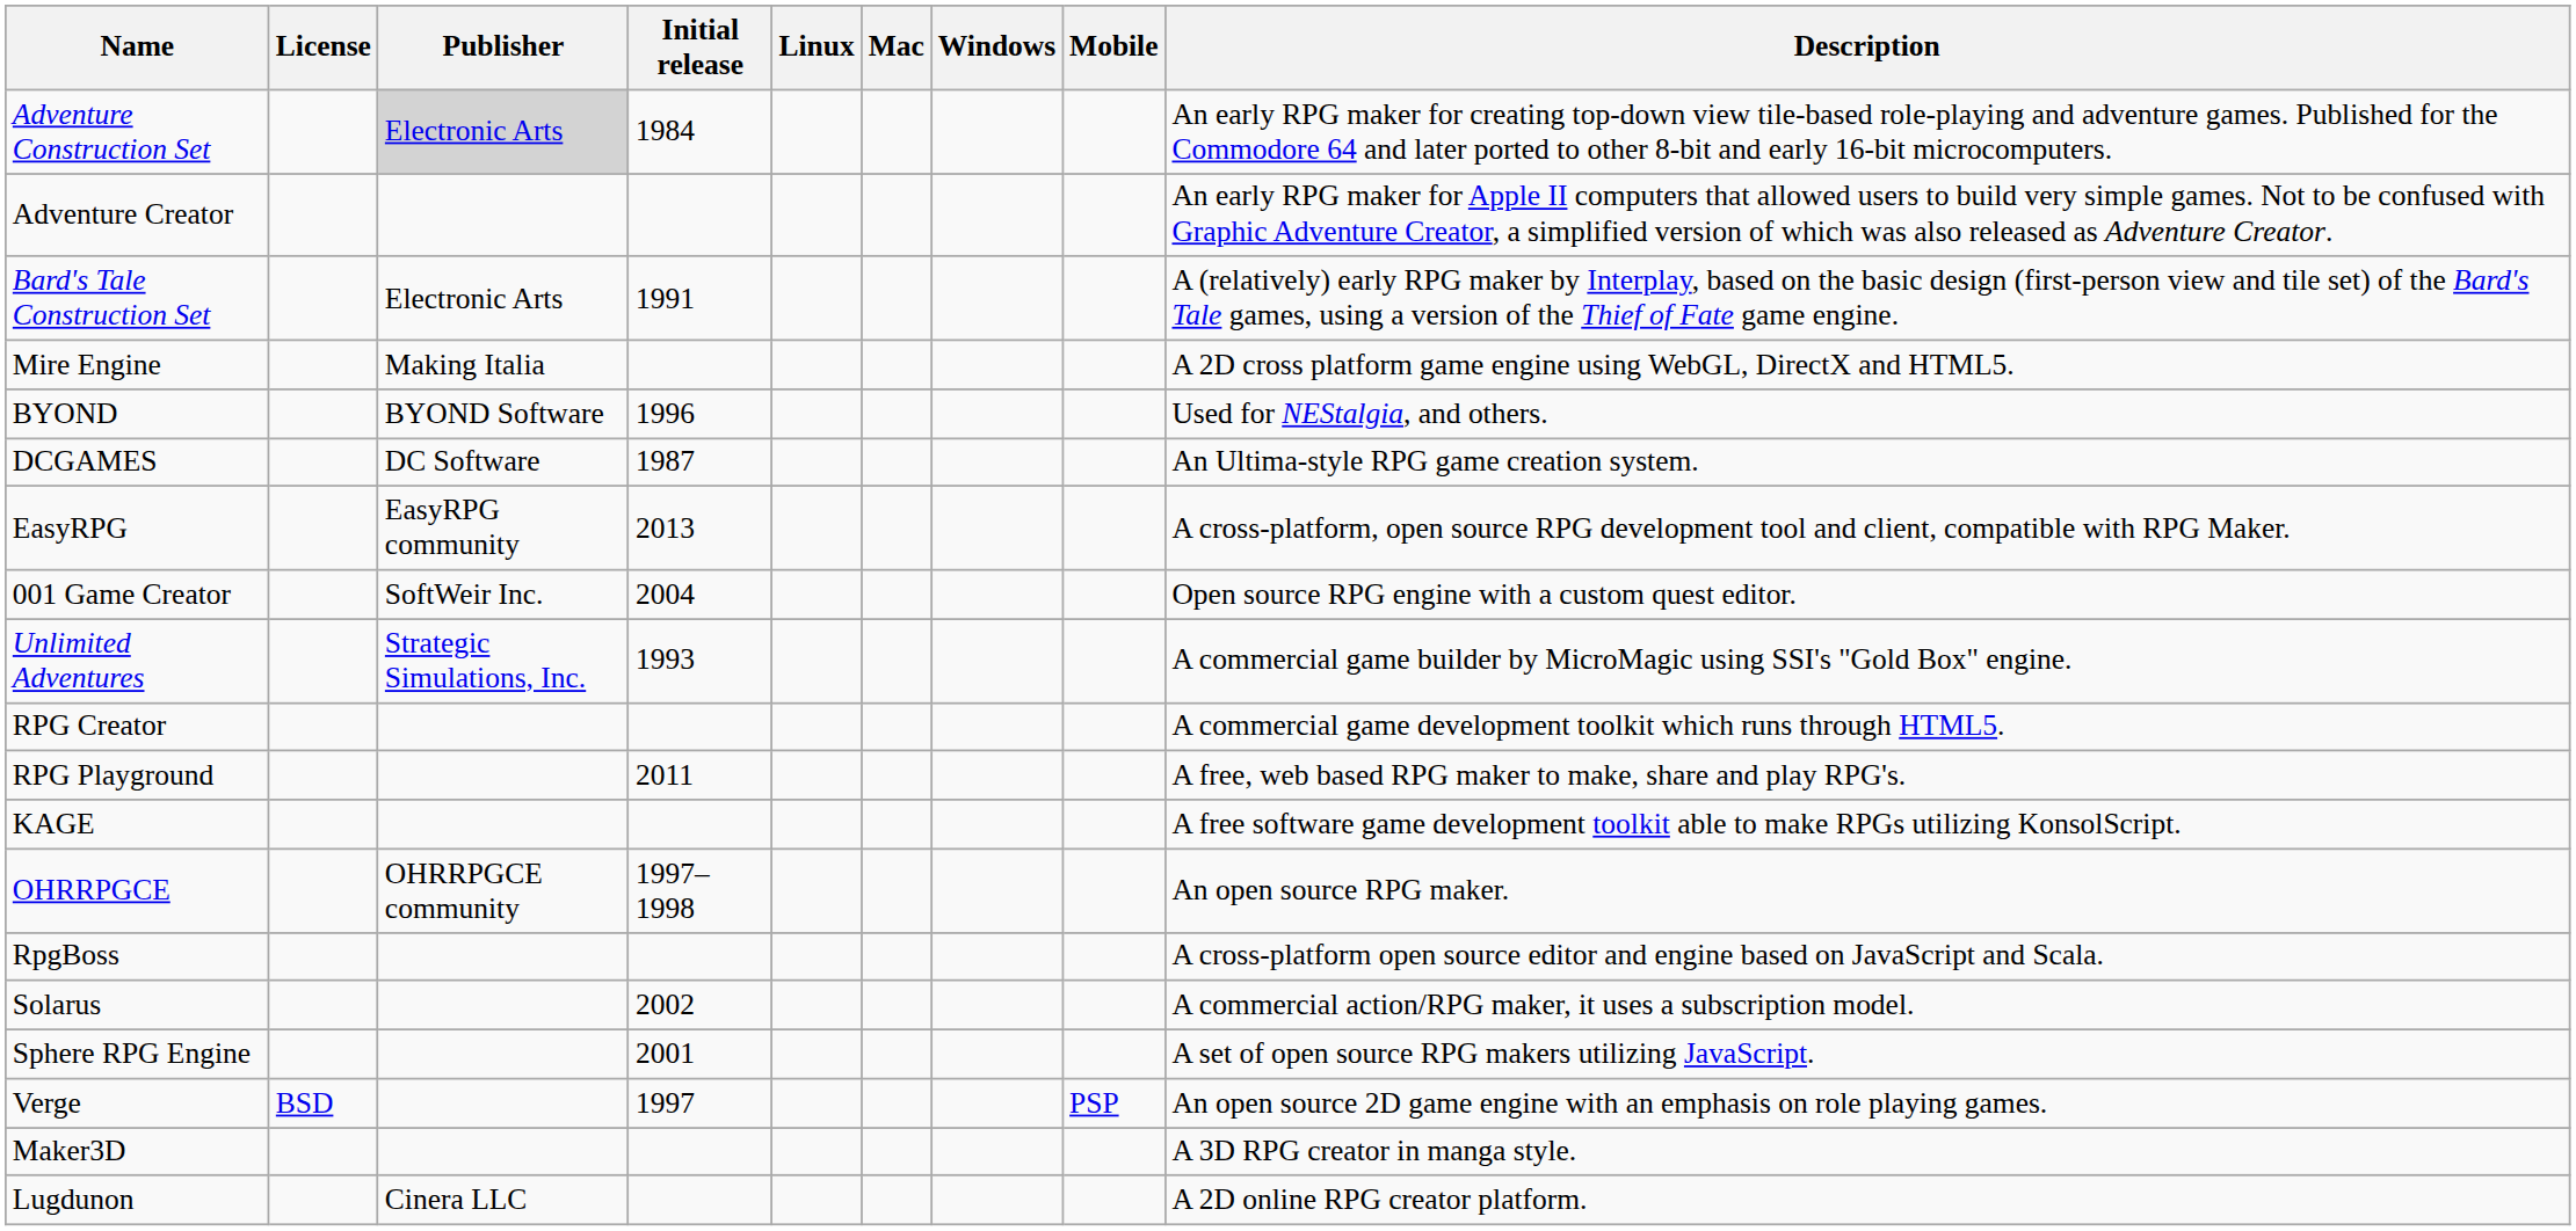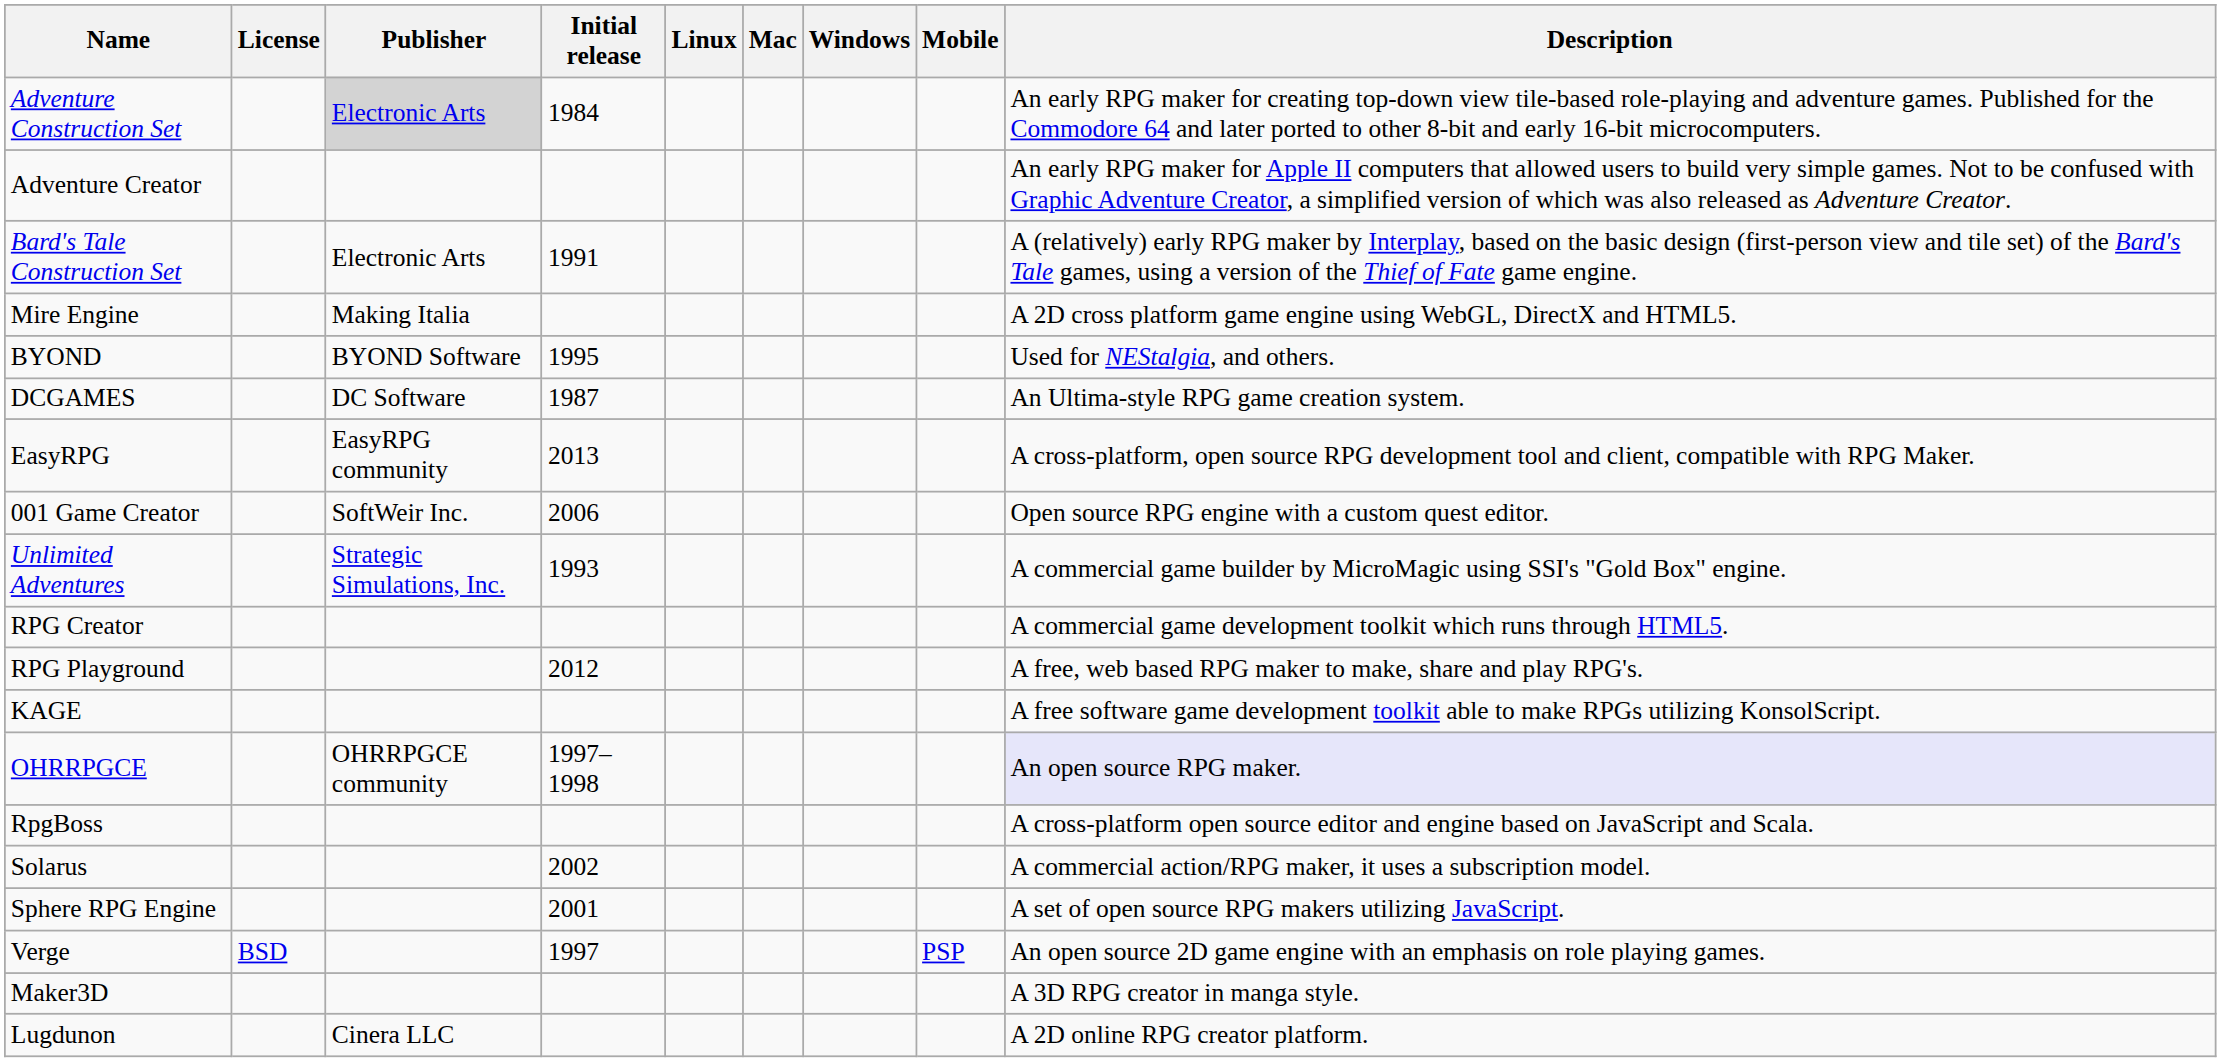BYOND | Initial release: 1996 -> 1995
001 Game Creator | Initial release: 2004 -> 2006
RPG Playground | Initial release: 2011 -> 2012
OHRRPGCE | Description: no background -> lavender background
